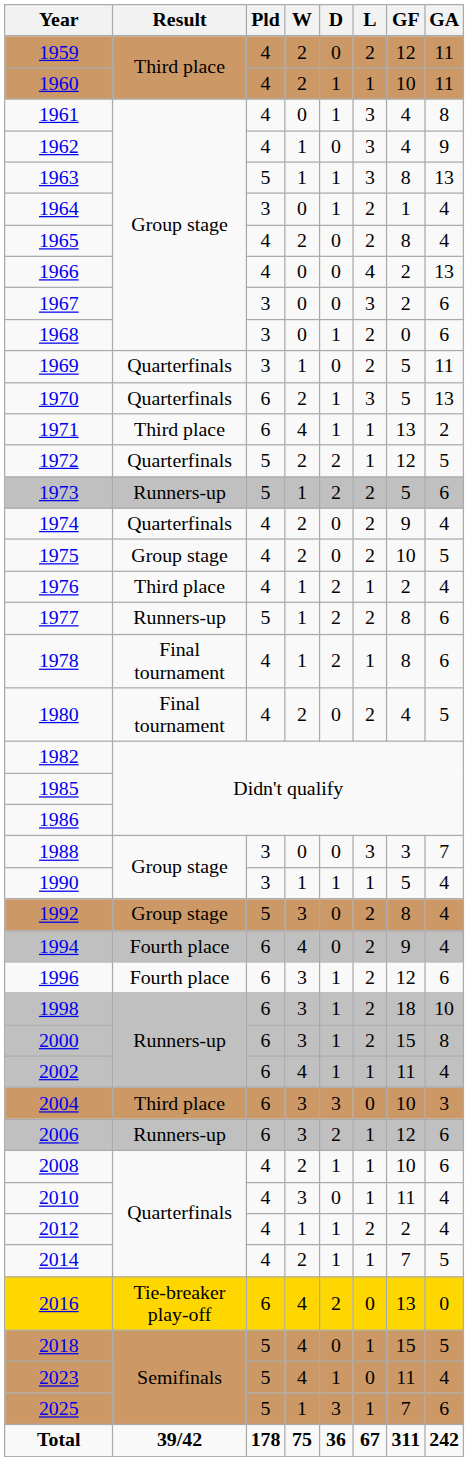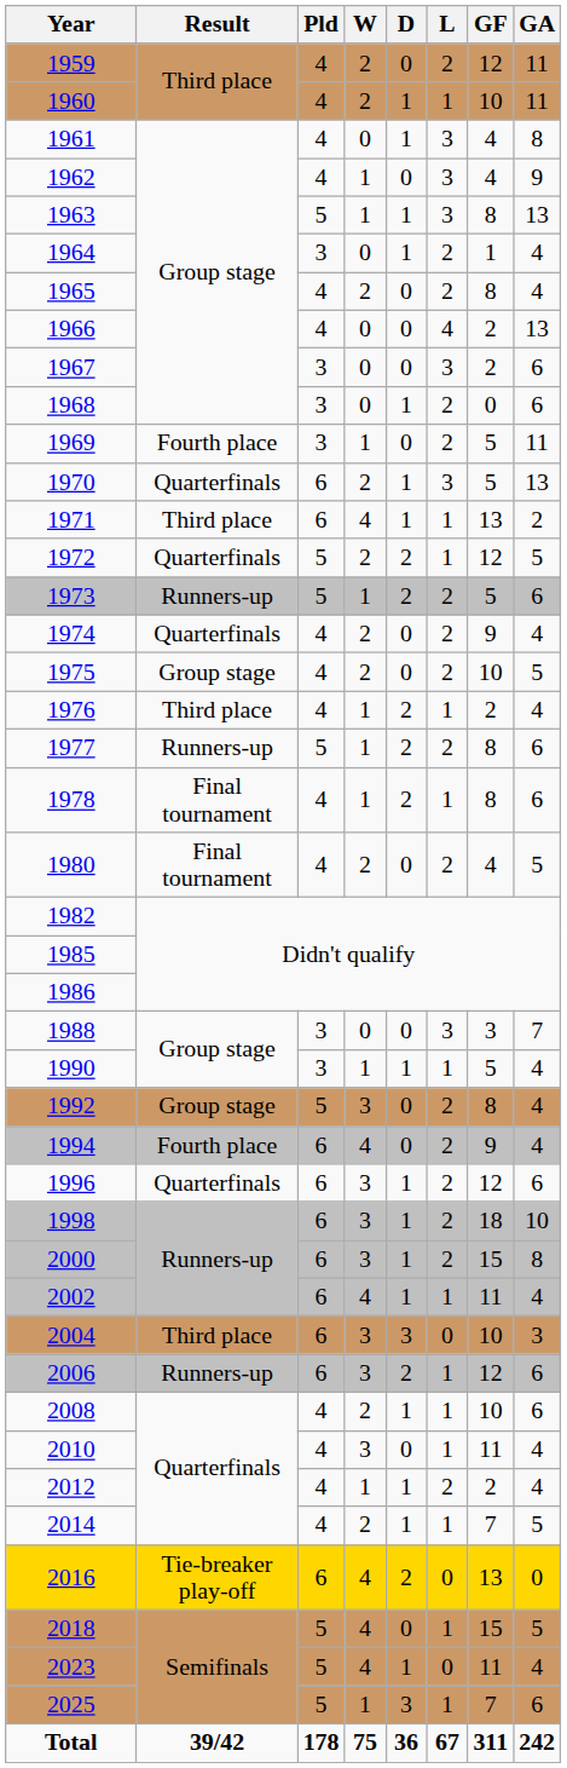1969 | Result: Quarterfinals -> Fourth place
1996 | Result: Fourth place -> Quarterfinals
